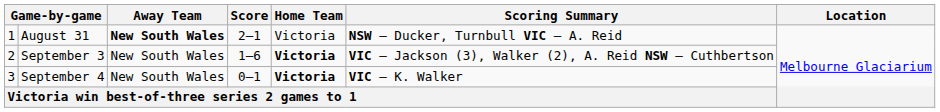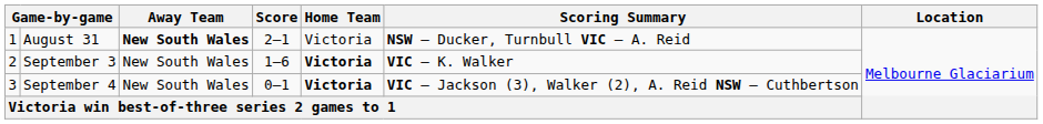September 3 | Scoring Summary: VIC – Jackson (3), Walker (2), A. Reid NSW – Cuthbertson -> VIC – K. Walker
September 4 | Scoring Summary: VIC – K. Walker -> VIC – Jackson (3), Walker (2), A. Reid NSW – Cuthbertson
